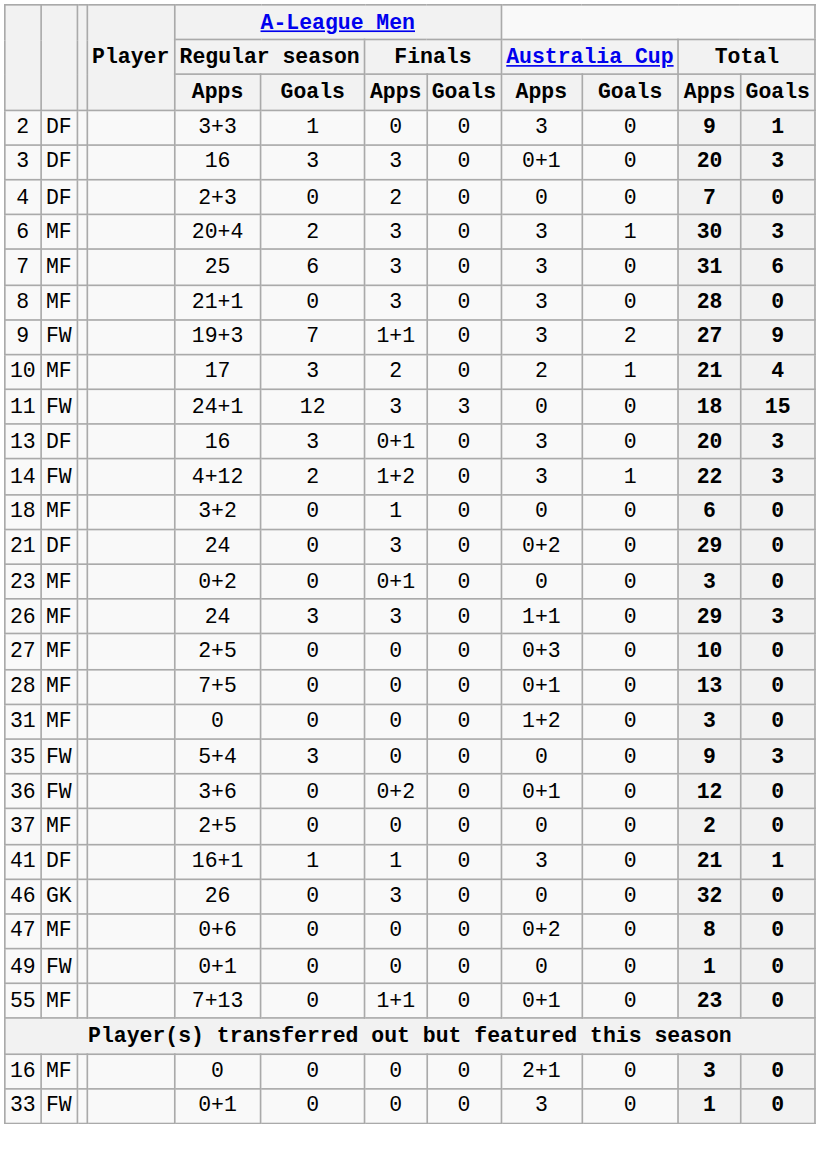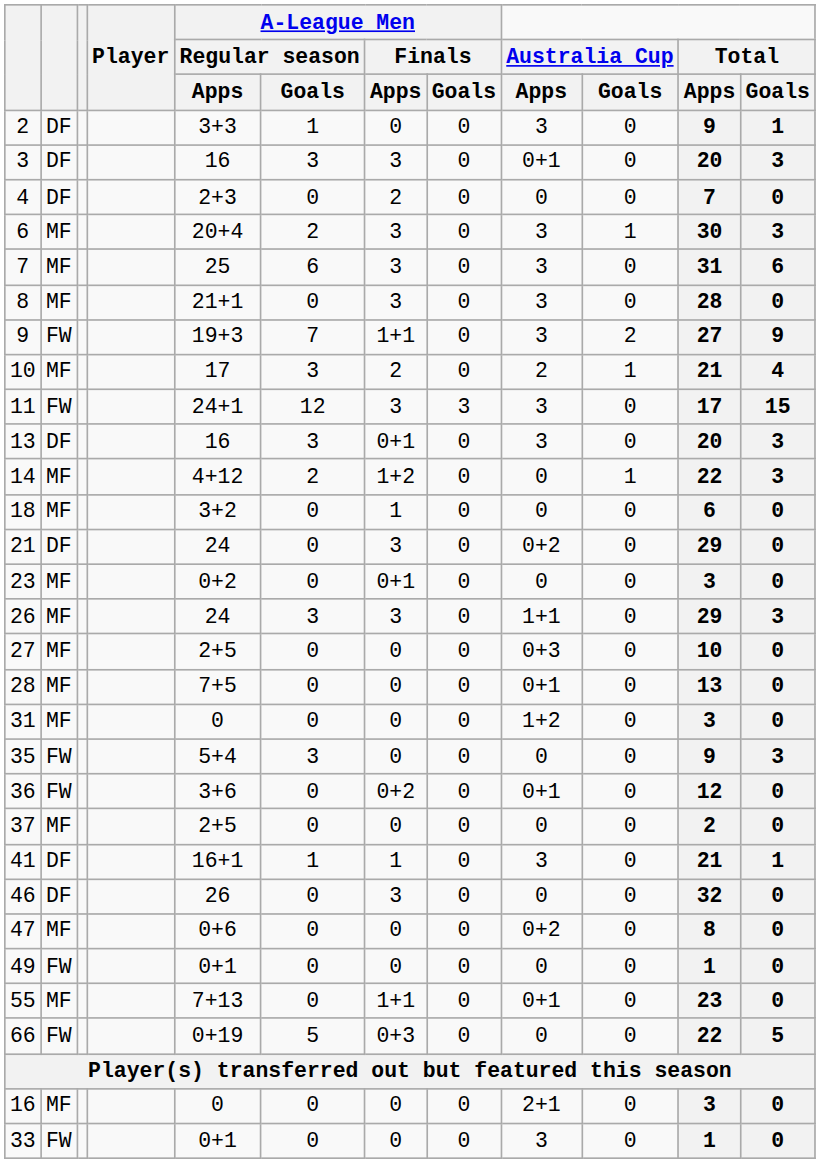11 | Australia Cup / Apps: 0 -> 3
11 | Total / Apps: 18 -> 17
14 | column 2: FW -> MF
14 | Australia Cup / Apps: 3 -> 0
46 | column 2: GK -> DF
+ row: 66 | FW | 0+19 | 5 | 0+3 | 0 | 0 | 0 | 22 | 5
